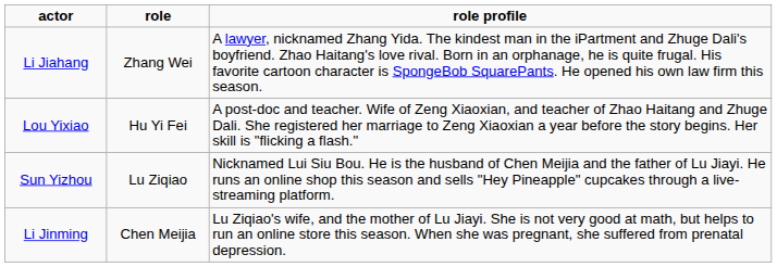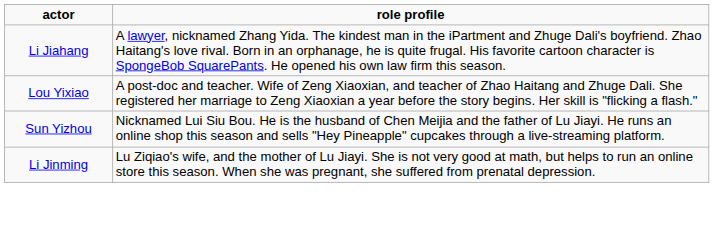- column: role | Zhang Wei | Hu Yi Fei | Lu Ziqiao | Chen Meijia
